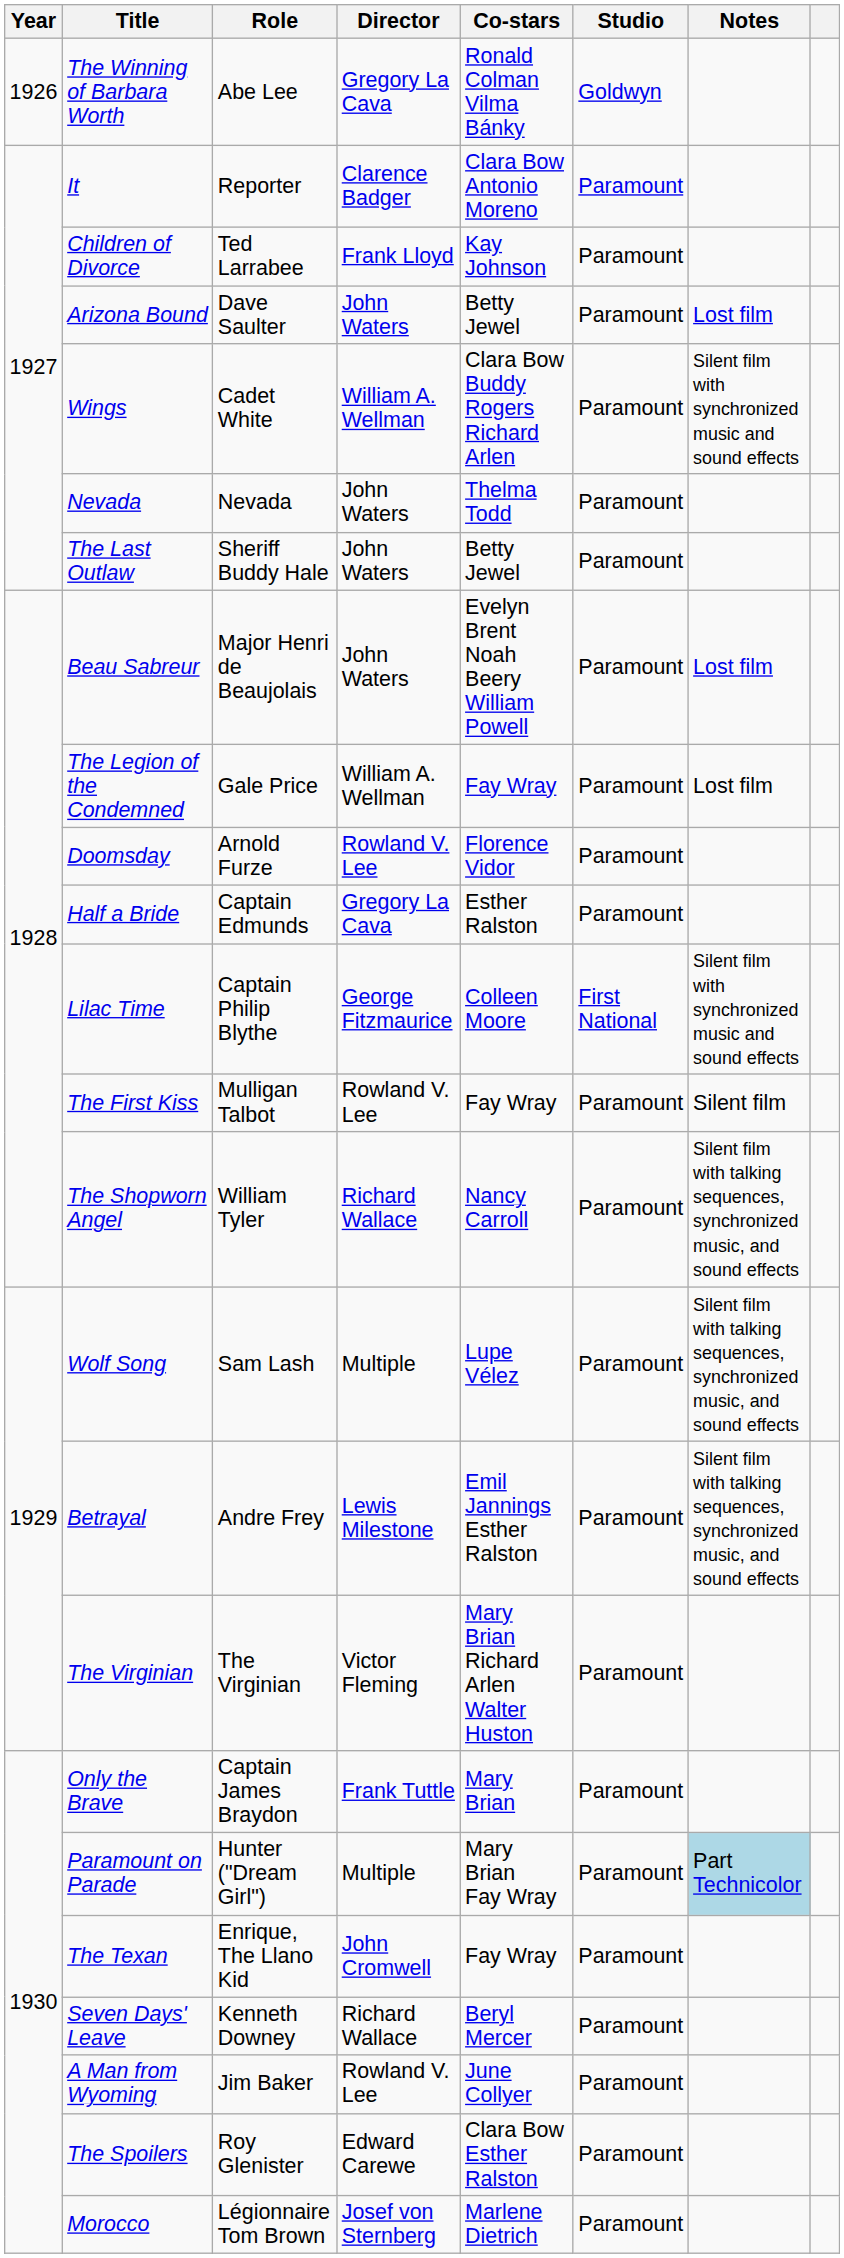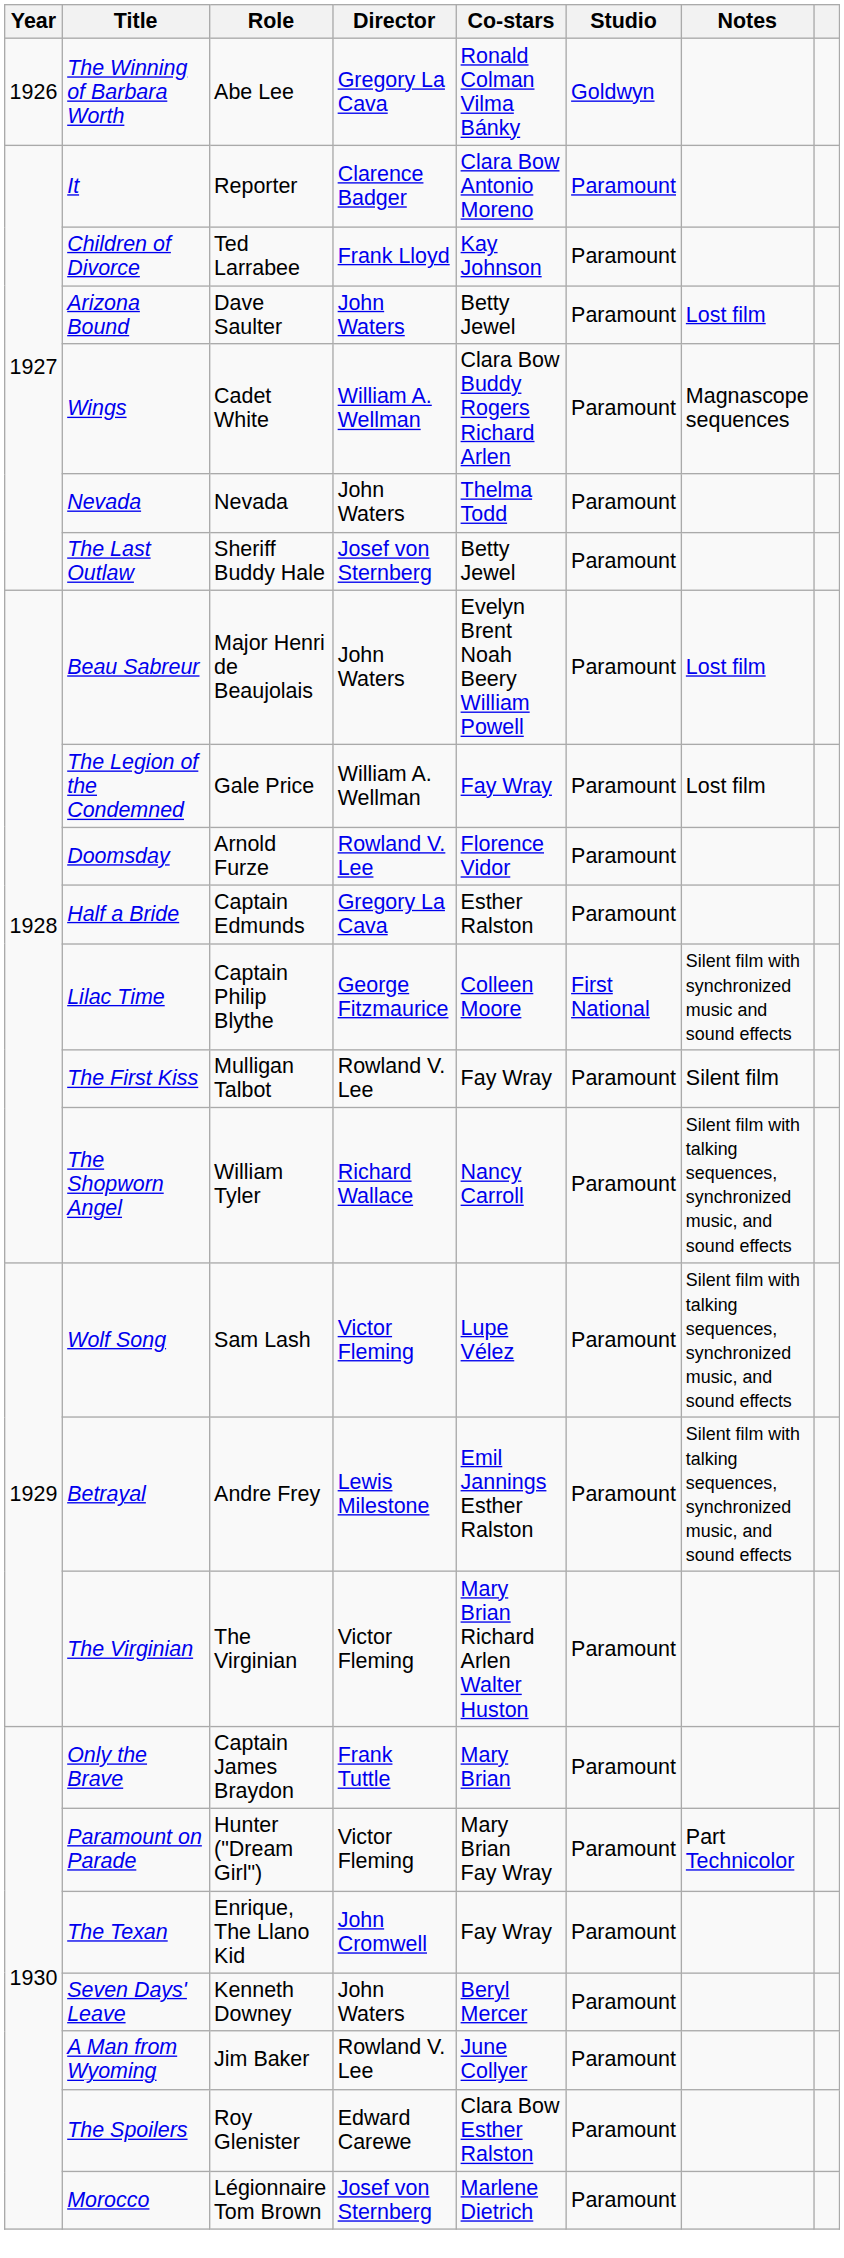Wings | Notes: Silent film with synchronized music and sound effects -> Magnascope sequences
The Last Outlaw | Director: John Waters -> Josef von Sternberg
Wolf Song | Director: Multiple -> Victor Fleming
Paramount on Parade | Director: Multiple -> Victor Fleming
Paramount on Parade | Notes: lightblue background -> no background
Seven Days' Leave | Director: Richard Wallace -> John Waters
